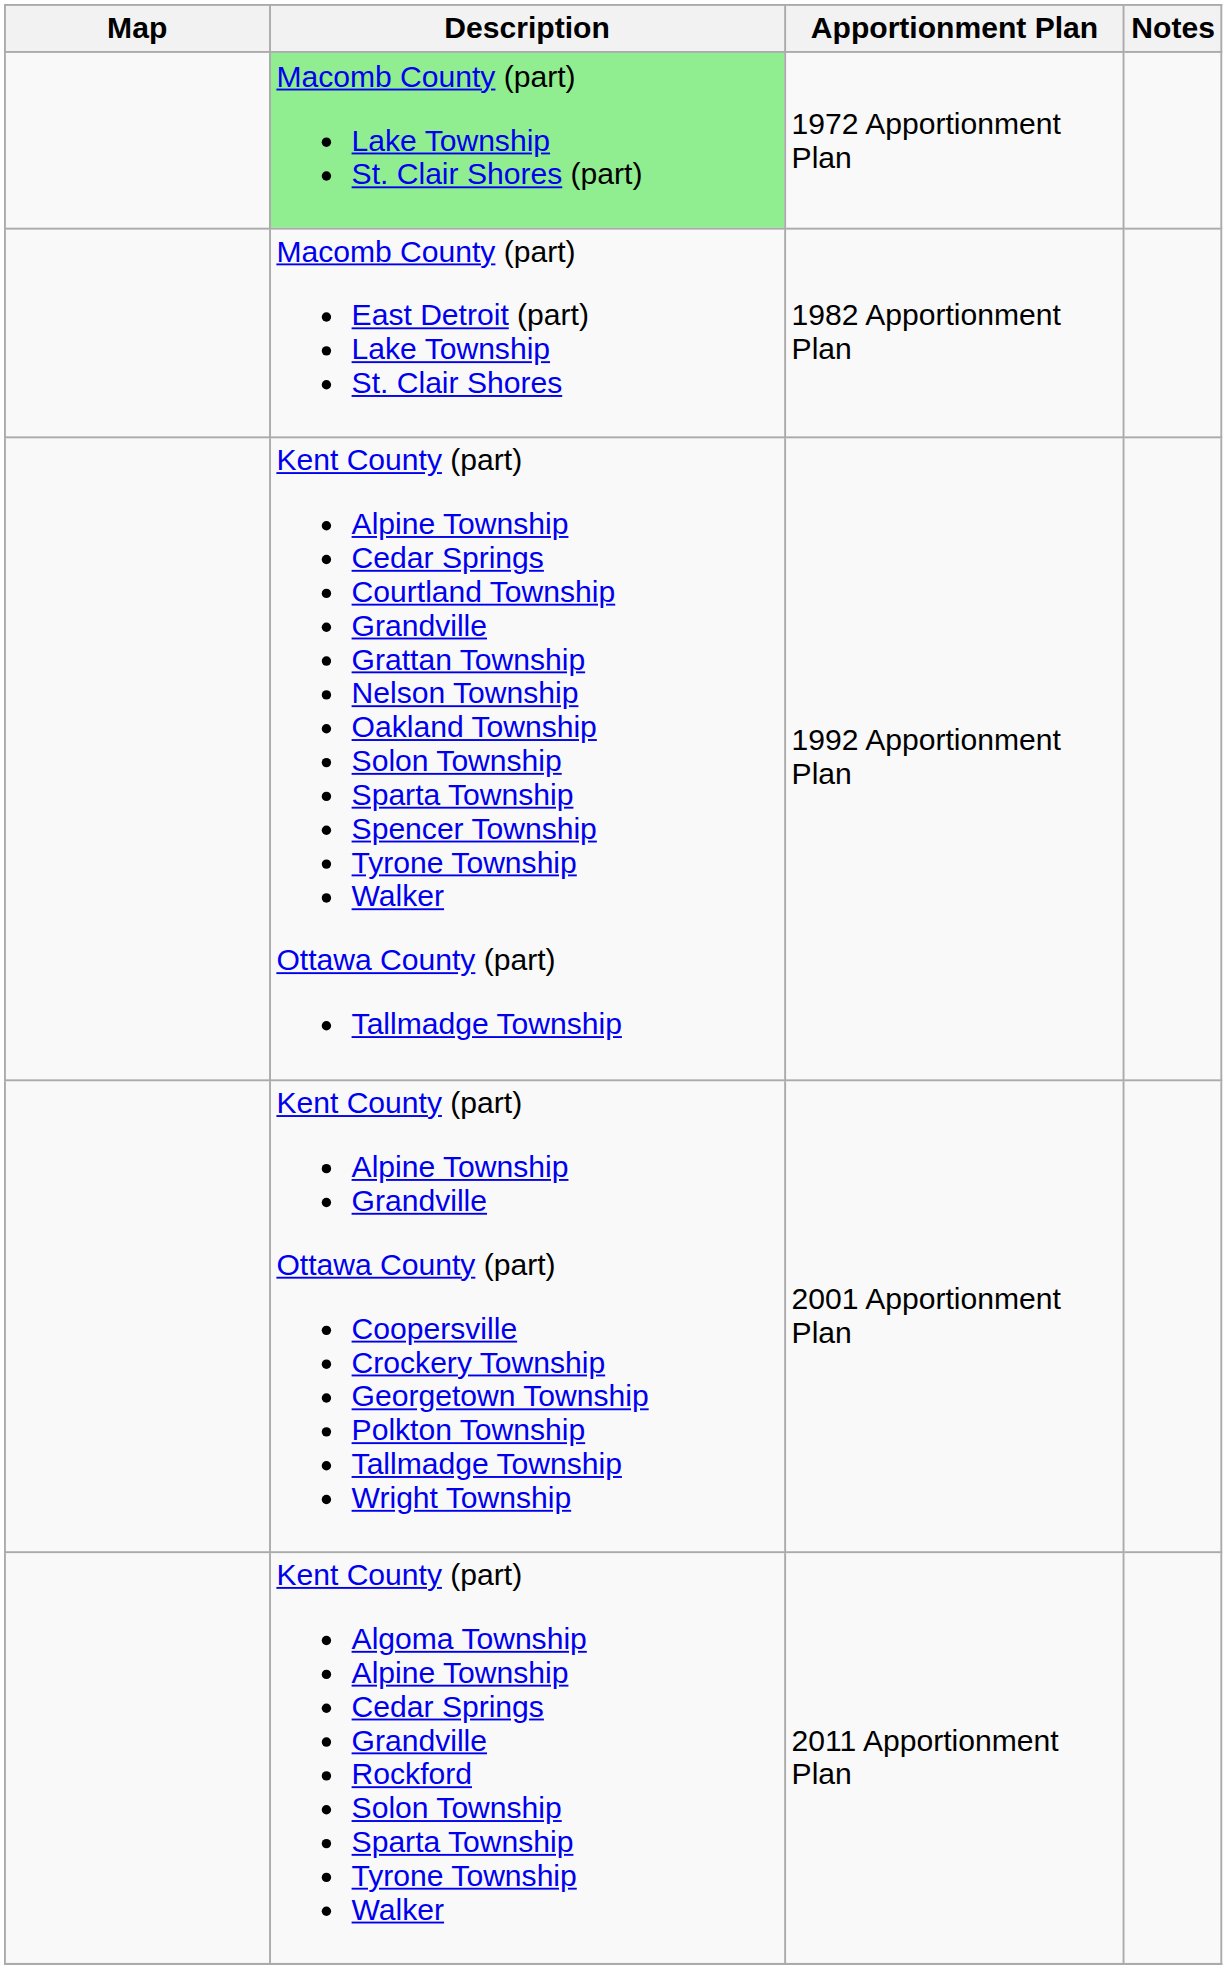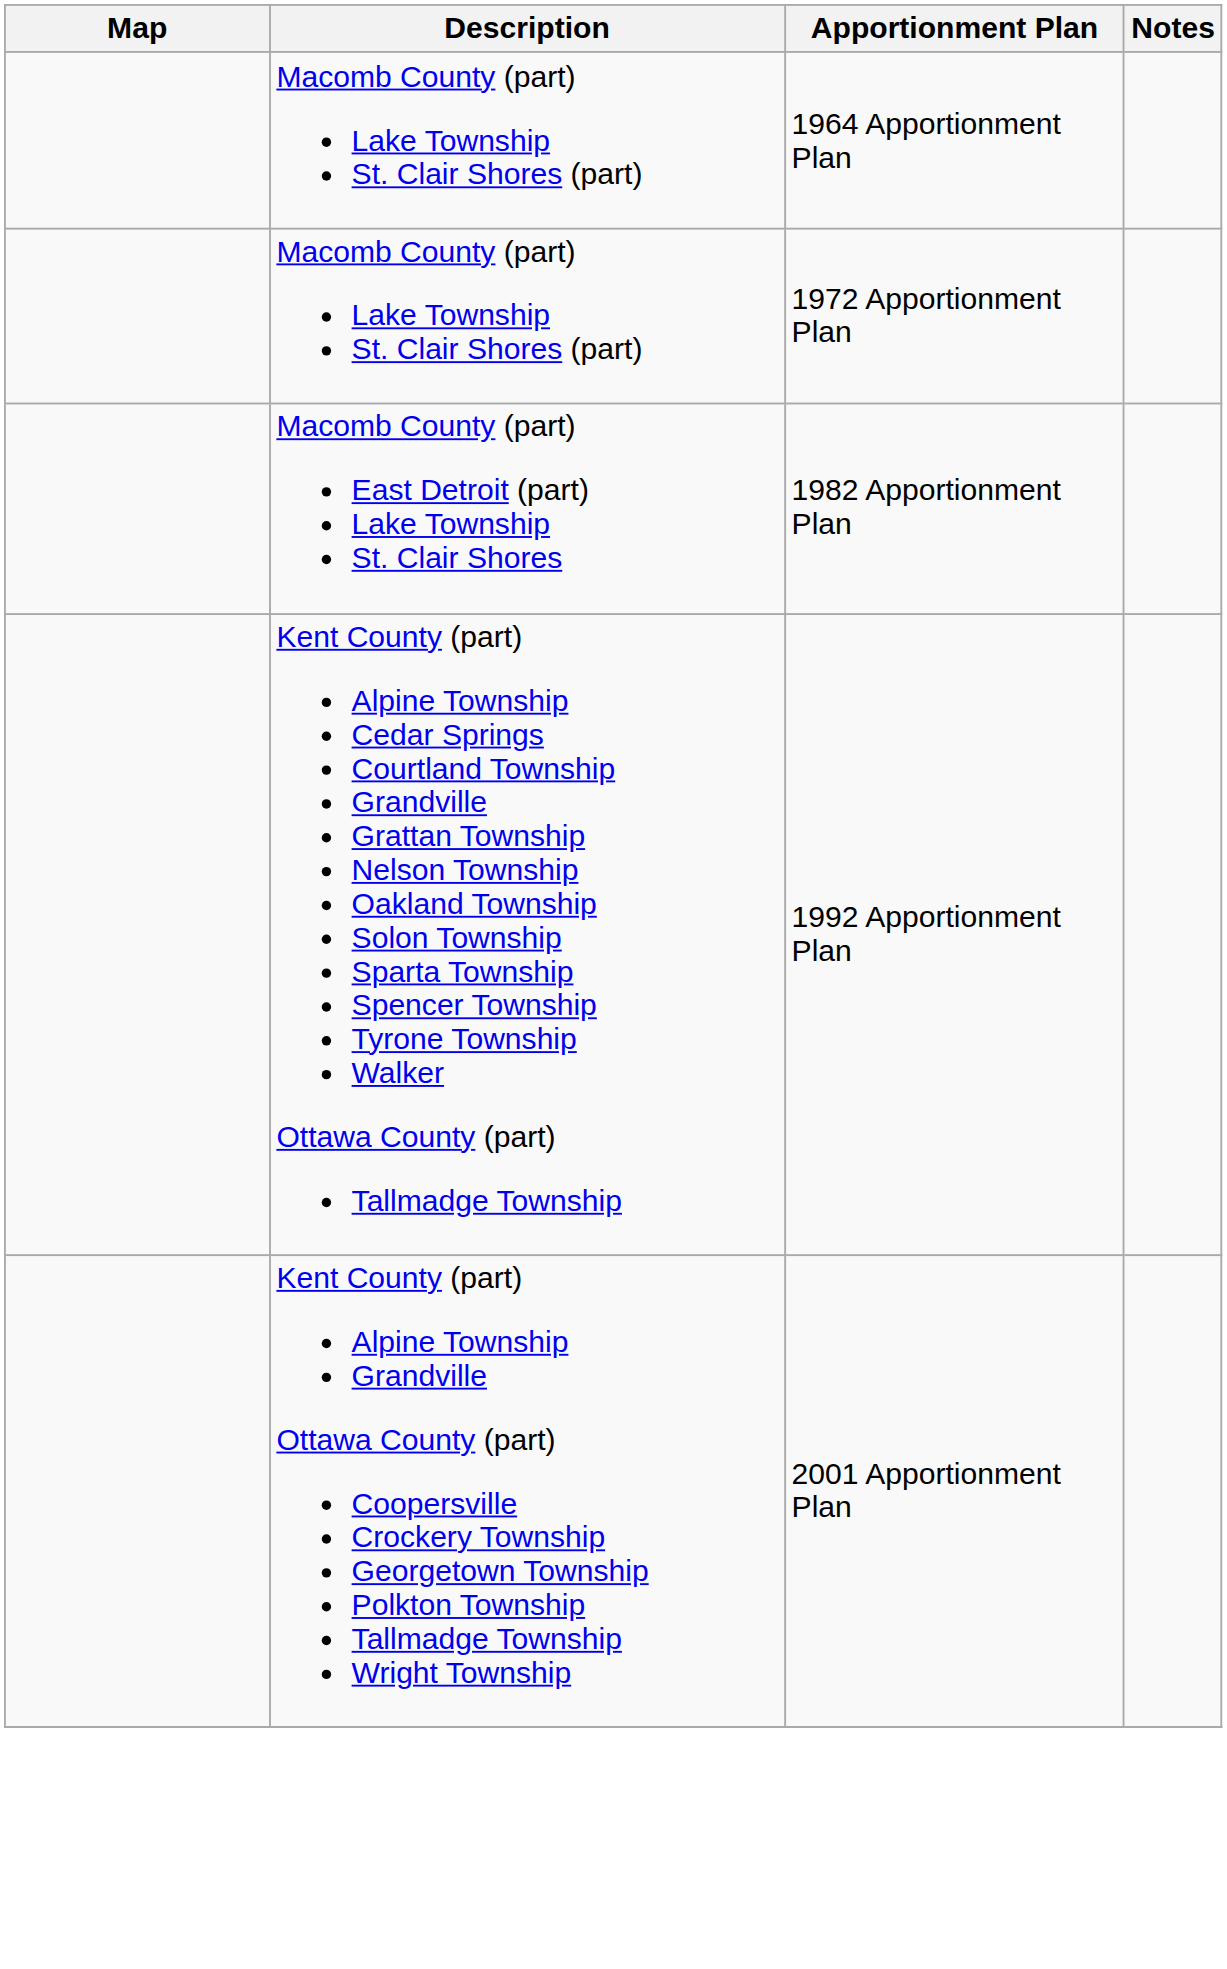+ row: Macomb County (part) Lake Township St. Clair Shores (part) | 1964 Apportionment Plan
1972 Apportionment Plan | Description: lightgreen background -> no background
- row: Kent County (part) Algoma Township Alpine Township Cedar Springs Grandville Rockford Solon Township Sparta Township Tyrone Township Walker | 2011 Apportionment Plan
